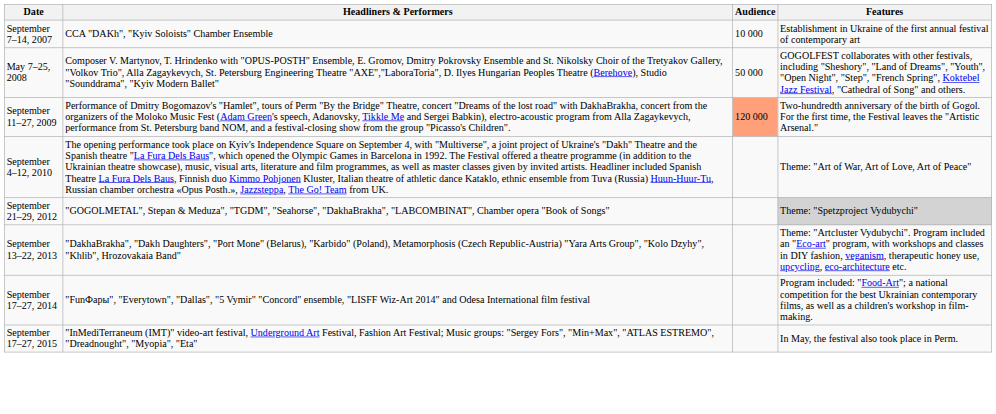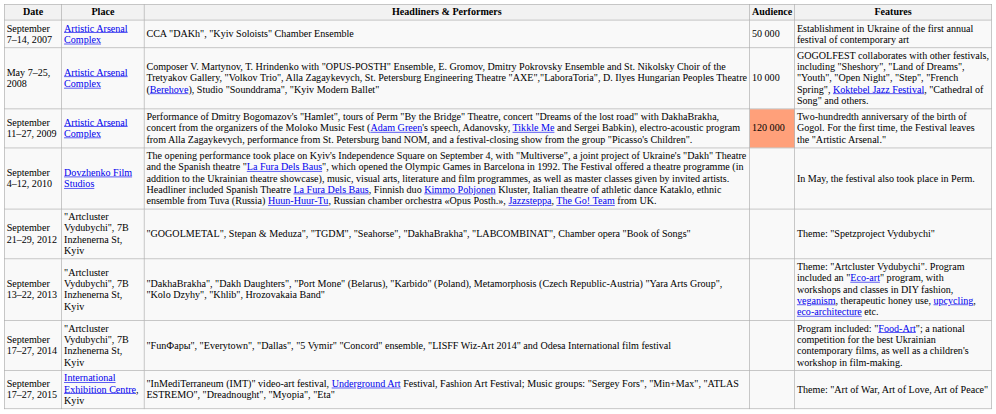+ column: Place | Artistic Arsenal Complex | Artistic Arsenal Complex | Artistic Arsenal Complex | Dovzhenko Film Studios | "Artcluster Vydubychi", 7В Inzhenerna St, Kyiv | "Artcluster Vydubychi", 7В Inzhenerna St, Kyiv | "Artcluster Vydubychi", 7В Inzhenerna St, Kyiv | International Exhibition Centre, Kyiv
September 7–14, 2007 | Audience: 10 000 -> 50 000
May 7–25, 2008 | Audience: 50 000 -> 10 000
September 4–12, 2010 | Features: Theme: "Art of War, Art of Love, Art of Peace" -> In May, the festival also took place in Perm.
September 21–29, 2012 | Features: lightgrey background -> no background
September 17–27, 2015 | Features: In May, the festival also took place in Perm. -> Theme: "Art of War, Art of Love, Art of Peace"
